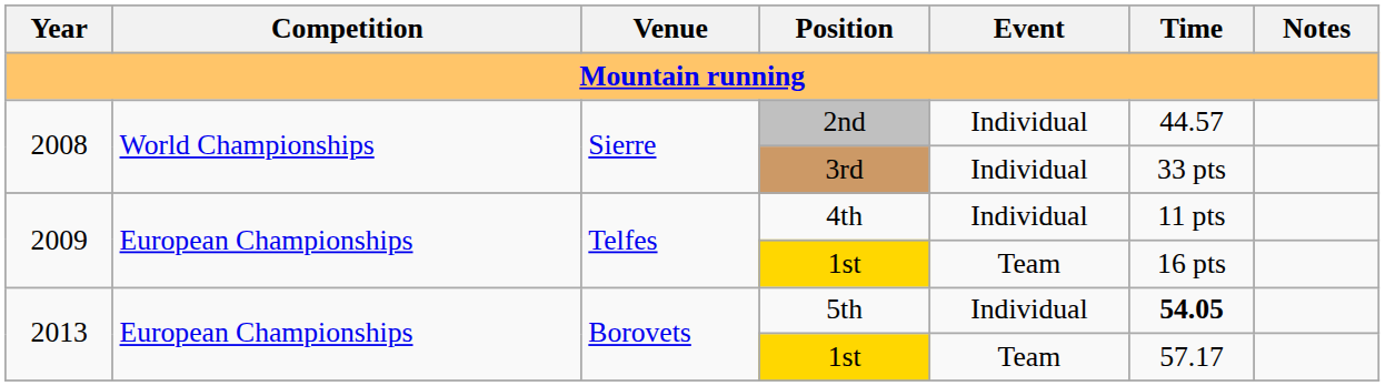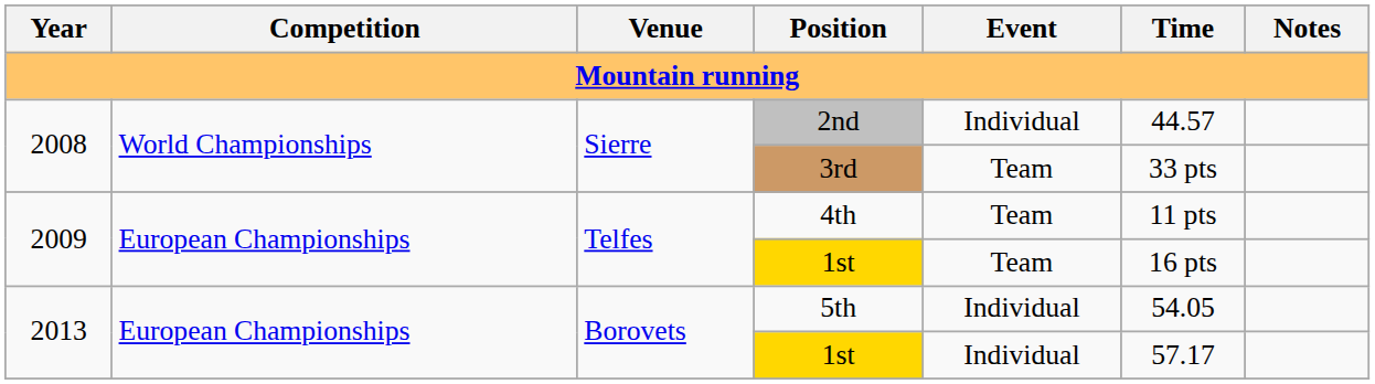3rd | Event: Individual -> Team
4th | Event: Individual -> Team
5th | Time: bold -> normal
2013 / 1st | Event: Team -> Individual
